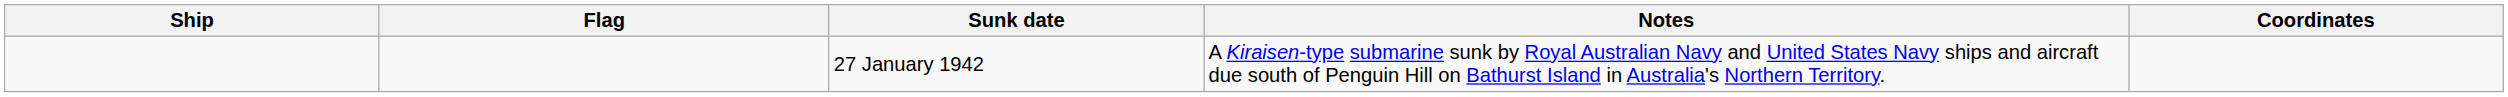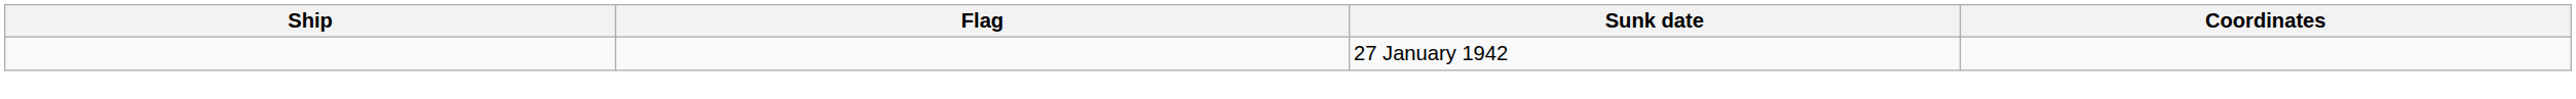- column: Notes | A Kiraisen-type submarine sunk by Royal Australian Navy and United States Navy ships and aircraft due south of Penguin Hill on Bathurst Island in Australia's Northern Territory.
